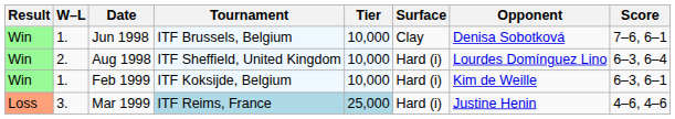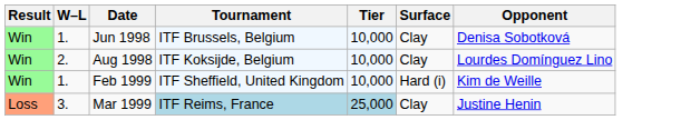- column: Score | 7–6, 6–1 | 6–3, 6–4 | 6–3, 6–1 | 4–6, 4–6
Aug 1998 | Tournament: ITF Sheffield, United Kingdom -> ITF Koksijde, Belgium
Aug 1998 | Surface: Hard (i) -> Clay
Feb 1999 | Tournament: ITF Koksijde, Belgium -> ITF Sheffield, United Kingdom
Mar 1999 | Surface: Hard (i) -> Clay
